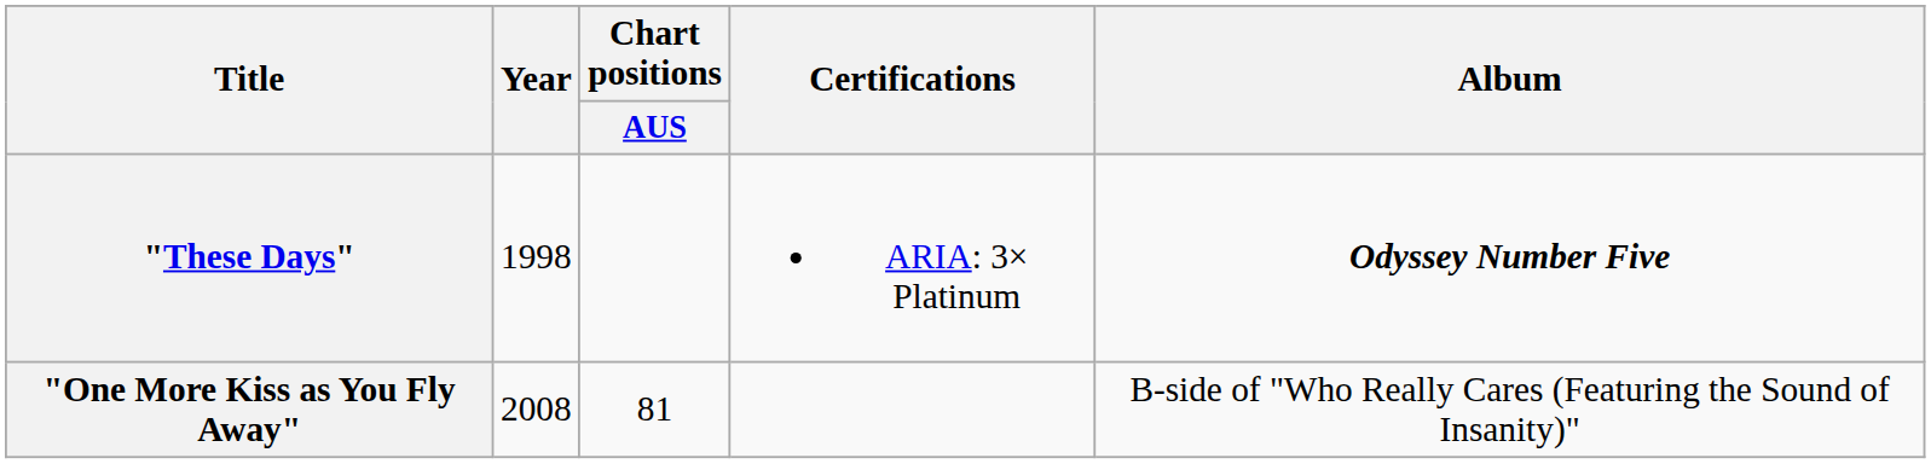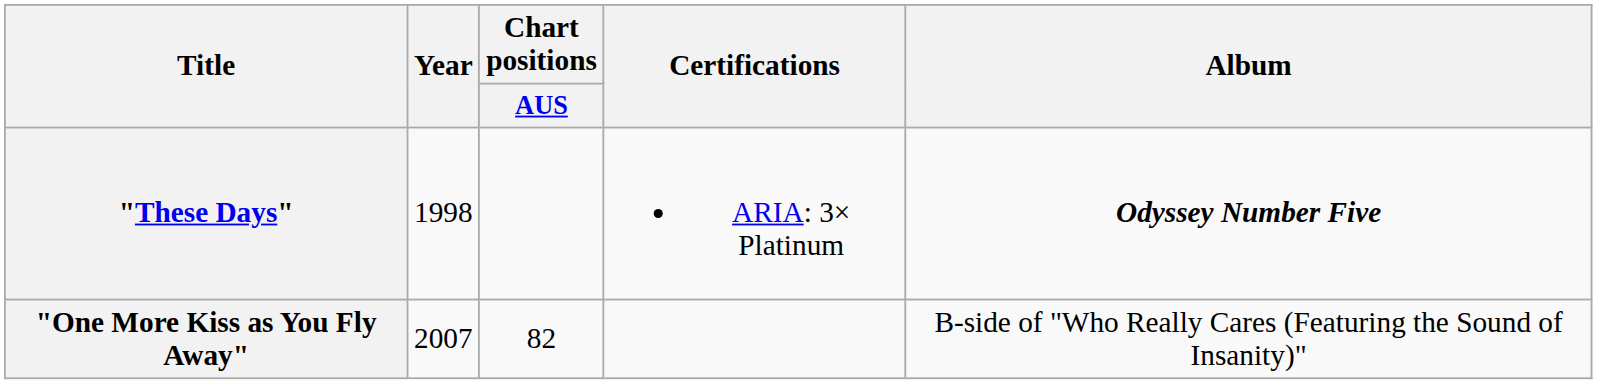"One More Kiss as You Fly Away" | Year: 2008 -> 2007
"One More Kiss as You Fly Away" | Chart positions / AUS: 81 -> 82
